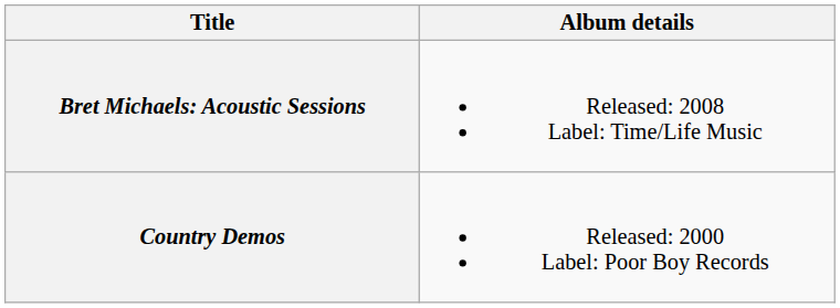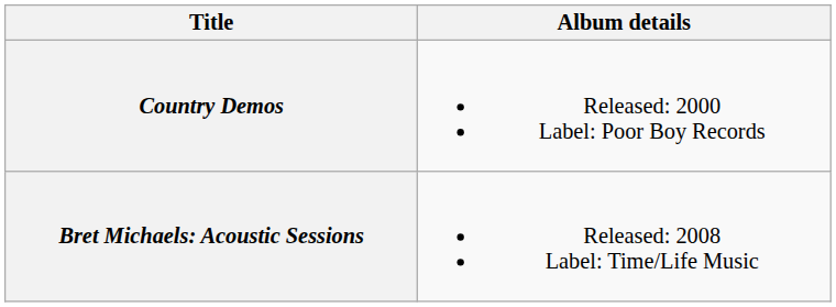rows swapped: Country Demos <-> Bret Michaels: Acoustic Sessions
